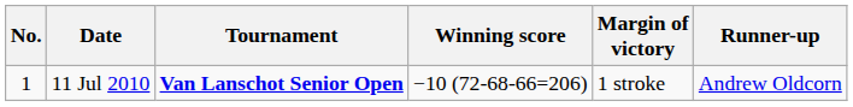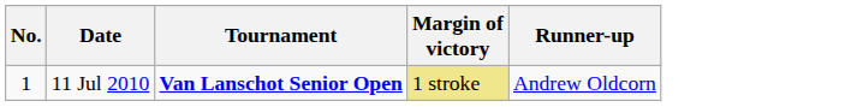- column: Winning score | −10 (72-68-66=206)
11 Jul 2010 | Margin of victory: no background -> khaki background
